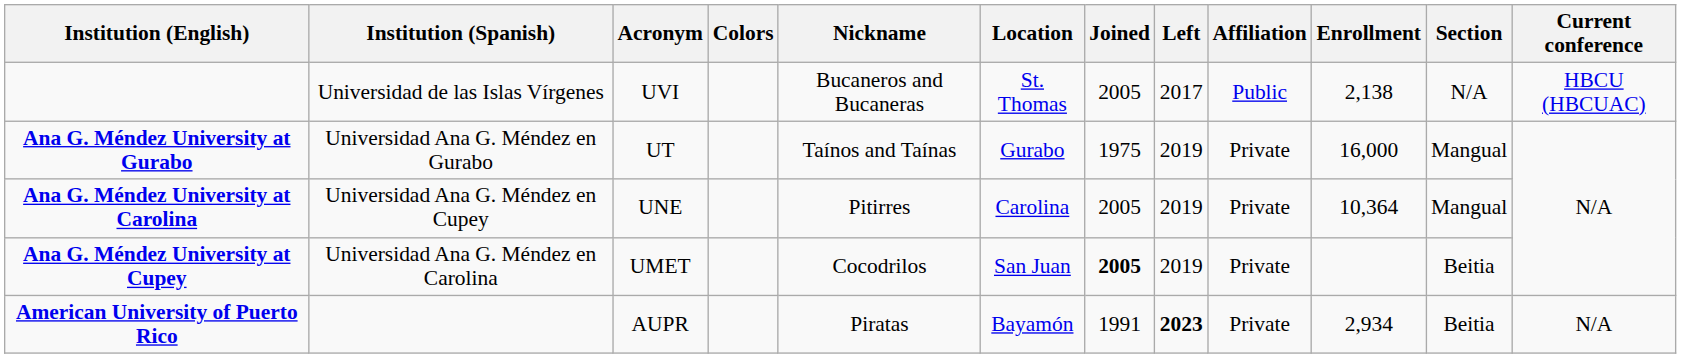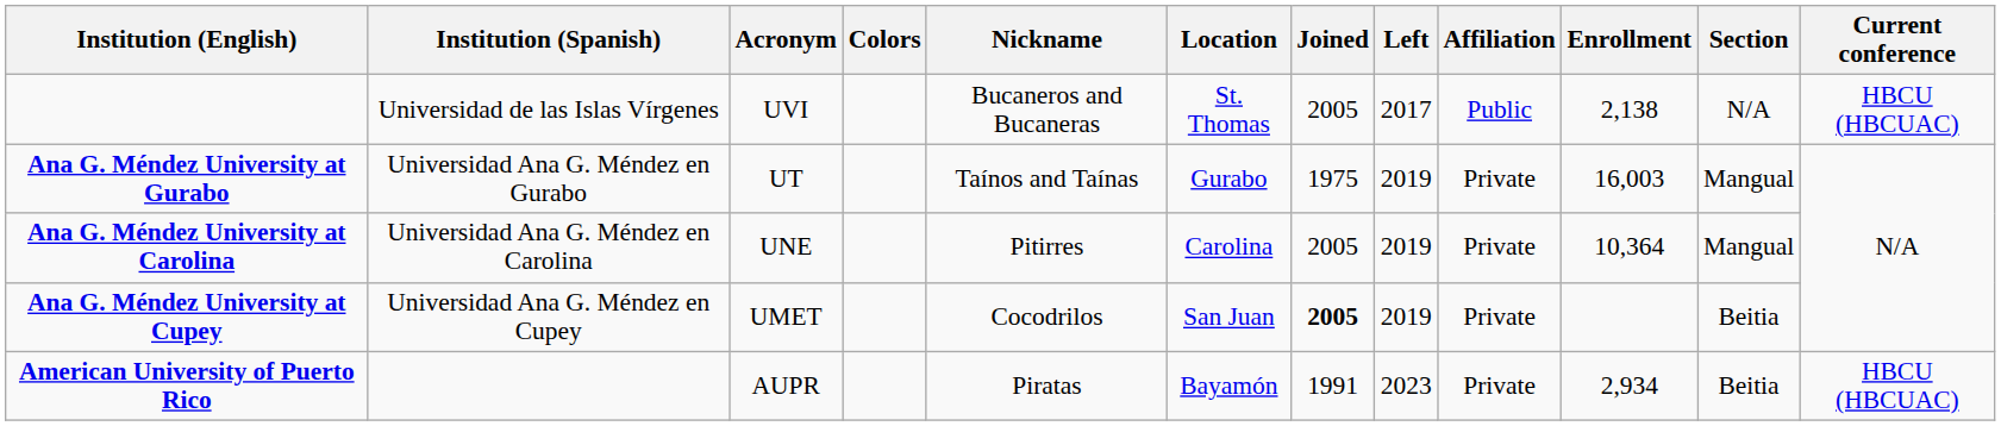Ana G. Méndez University at Gurabo | Enrollment: 16,000 -> 16,003
Ana G. Méndez University at Carolina | Institution (Spanish): Universidad Ana G. Méndez en Cupey -> Universidad Ana G. Méndez en Carolina
Ana G. Méndez University at Cupey | Institution (Spanish): Universidad Ana G. Méndez en Carolina -> Universidad Ana G. Méndez en Cupey
American University of Puerto Rico | Left: bold -> normal
American University of Puerto Rico | Current conference: N/A -> HBCU (HBCUAC)
